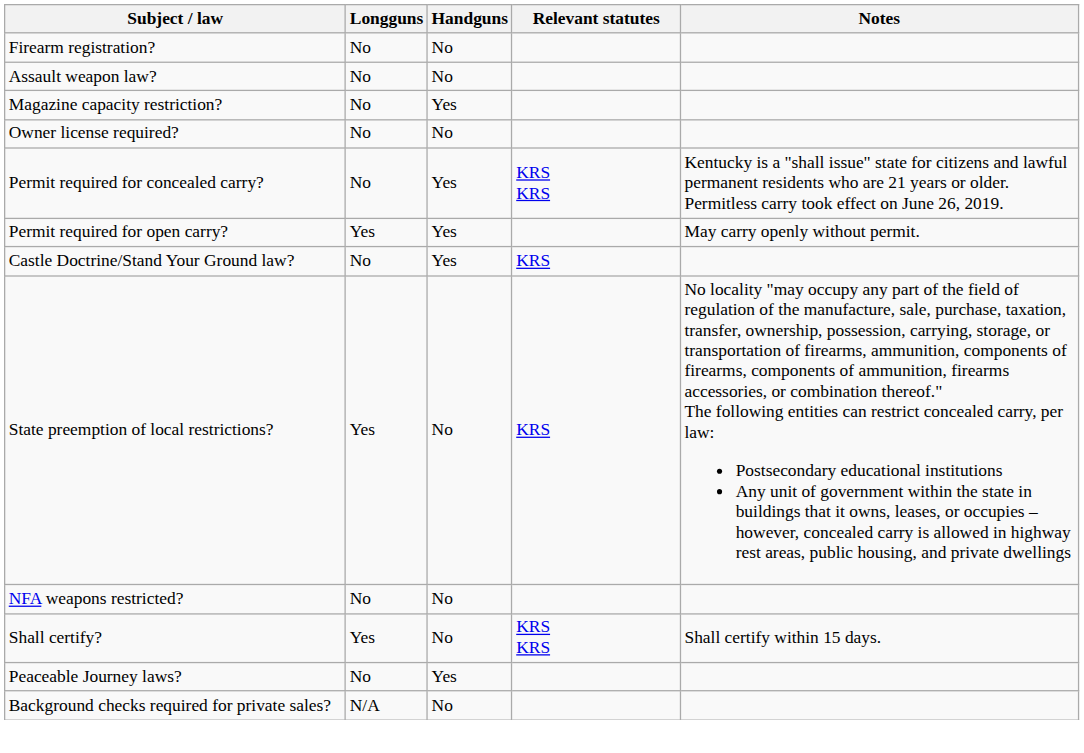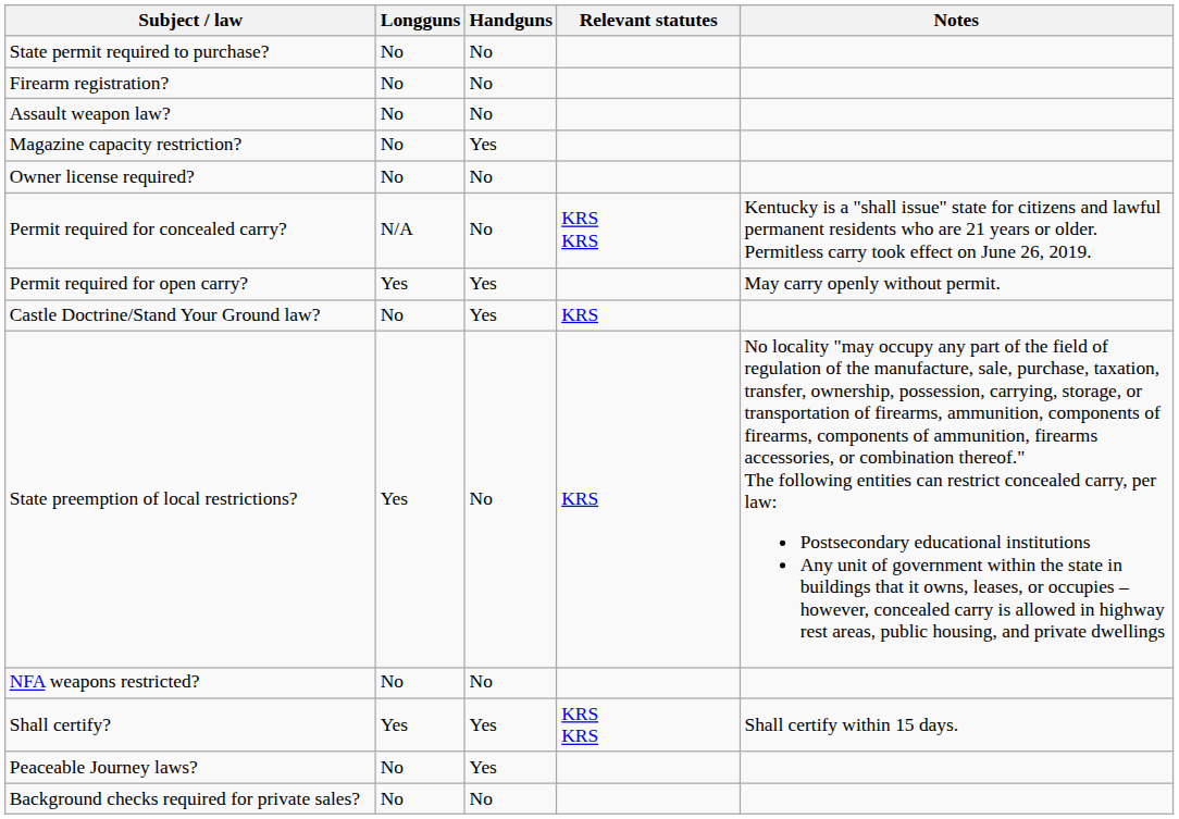+ row: State permit required to purchase? | No | No
Permit required for concealed carry? | Longguns: No -> N/A
Permit required for concealed carry? | Handguns: Yes -> No
Shall certify? | Handguns: No -> Yes
Background checks required for private sales? | Longguns: N/A -> No
